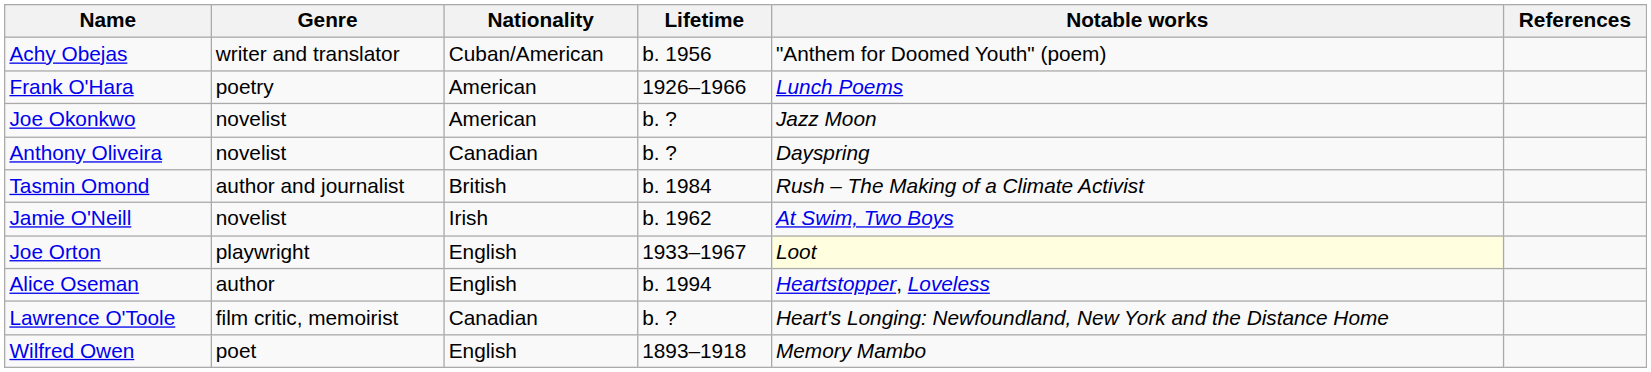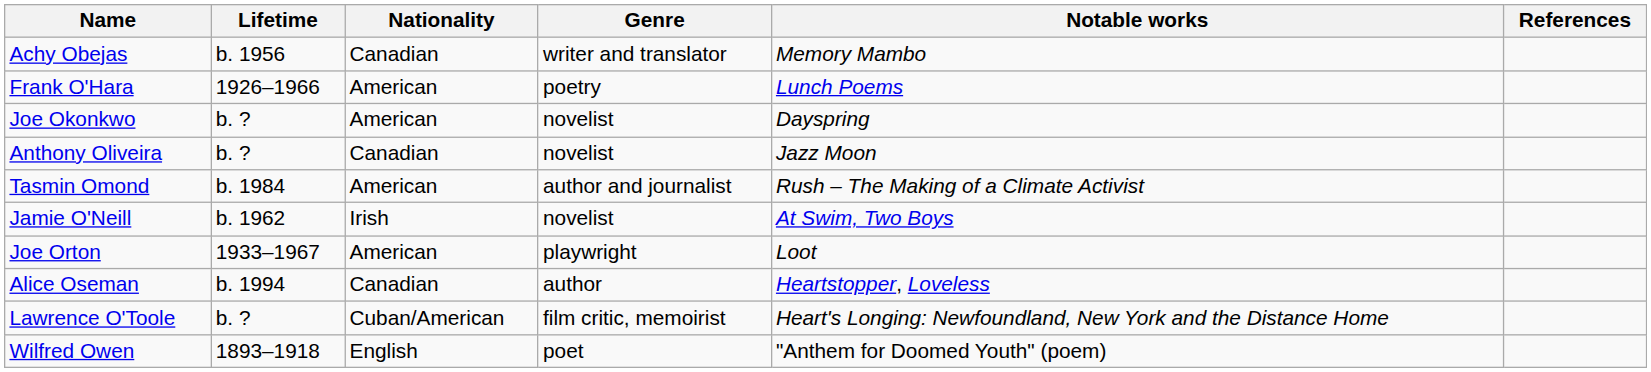columns swapped: Lifetime <-> Genre
Achy Obejas | Nationality: Cuban/American -> Canadian
Achy Obejas | Notable works: "Anthem for Doomed Youth" (poem) -> Memory Mambo
Joe Okonkwo | Notable works: Jazz Moon -> Dayspring
Anthony Oliveira | Notable works: Dayspring -> Jazz Moon
Tasmin Omond | Nationality: British -> American
Joe Orton | Nationality: English -> American
Joe Orton | Notable works: lightyellow background -> no background
Alice Oseman | Nationality: English -> Canadian
Lawrence O'Toole | Nationality: Canadian -> Cuban/American
Wilfred Owen | Notable works: Memory Mambo -> "Anthem for Doomed Youth" (poem)
